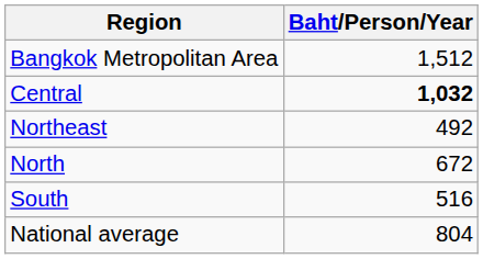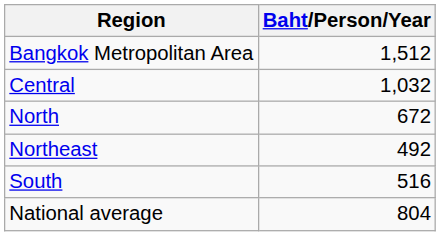Central | Baht/Person/Year: bold -> normal
rows swapped: North <-> Northeast
